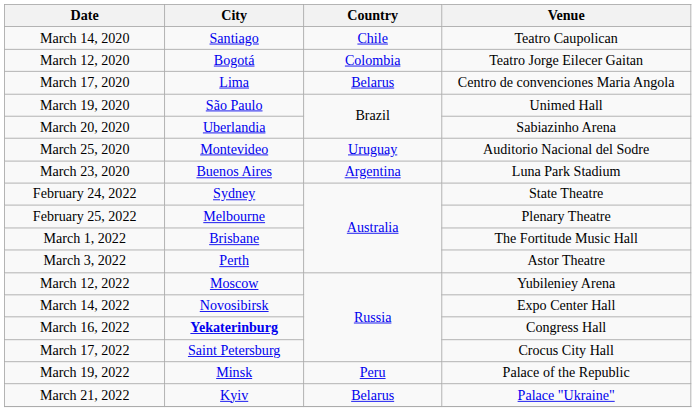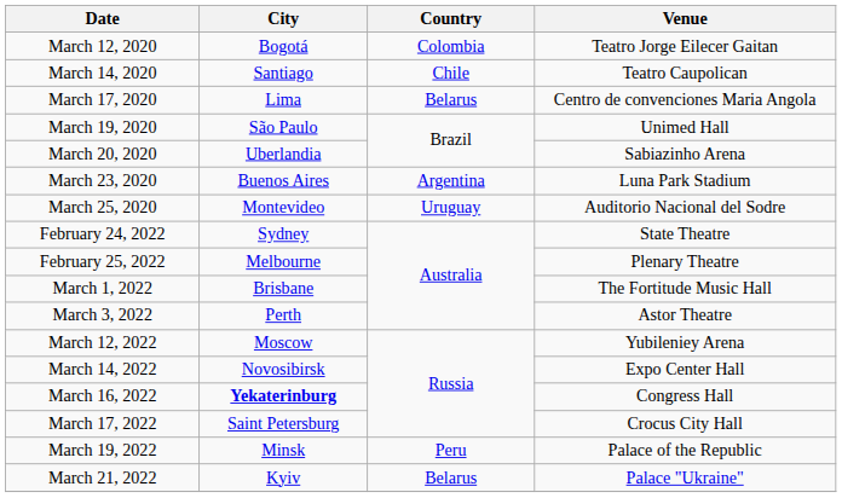rows swapped: March 12, 2020 <-> March 14, 2020
rows swapped: March 23, 2020 <-> March 25, 2020
